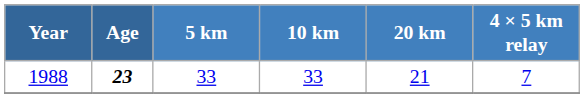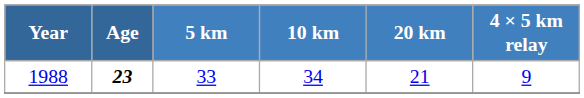1988 | 10 km: 33 -> 34
1988 | 4 × 5 km relay: 7 -> 9
